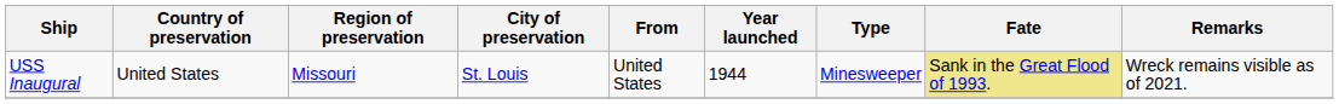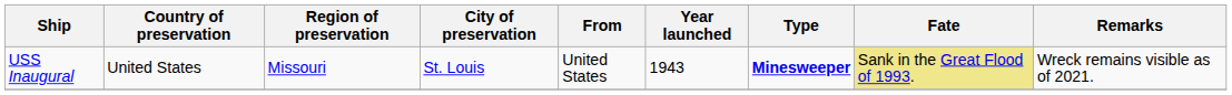USS Inaugural | Year launched: 1944 -> 1943
USS Inaugural | Type: normal -> bold
